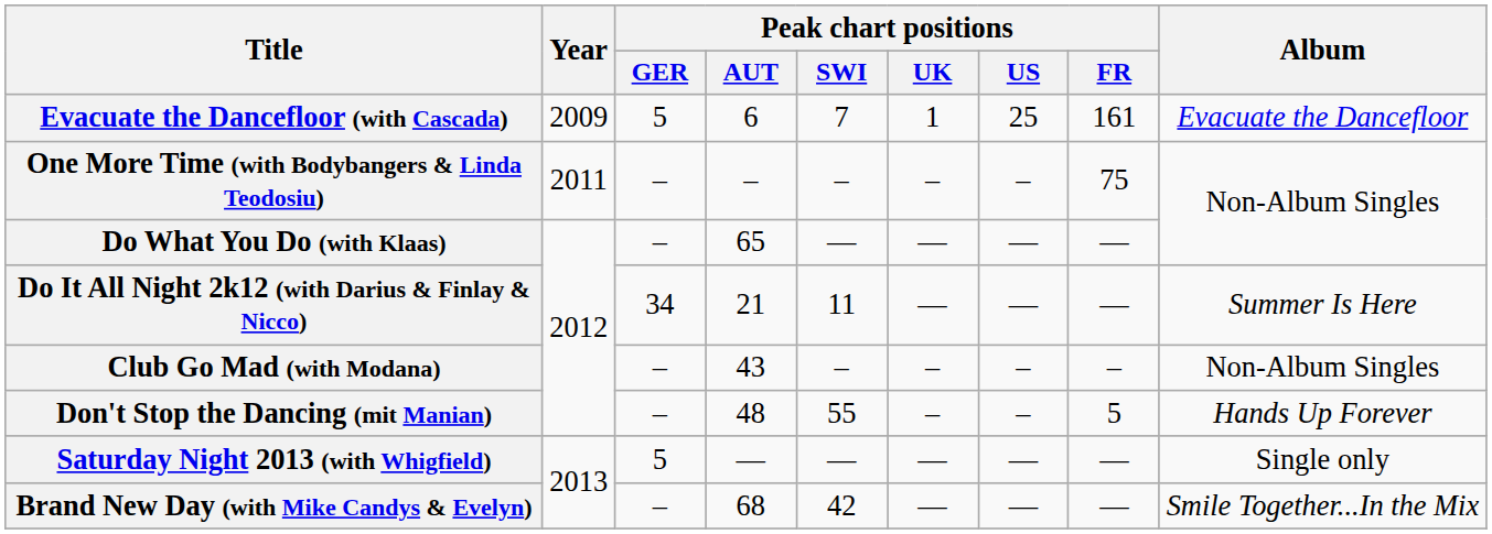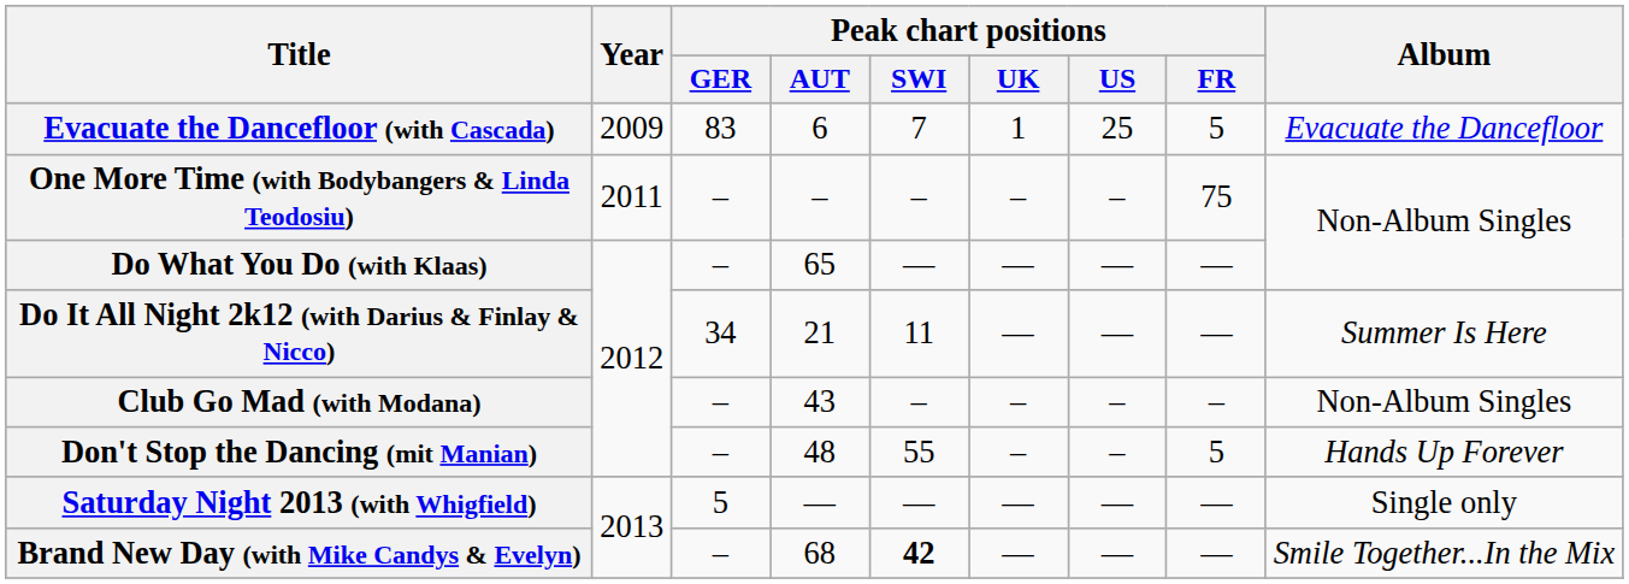Evacuate the Dancefloor (with Cascada) | Peak chart positions / GER: 5 -> 83
Evacuate the Dancefloor (with Cascada) | Peak chart positions / FR: 161 -> 5
Brand New Day (with Mike Candys & Evelyn) | Peak chart positions / SWI: normal -> bold
